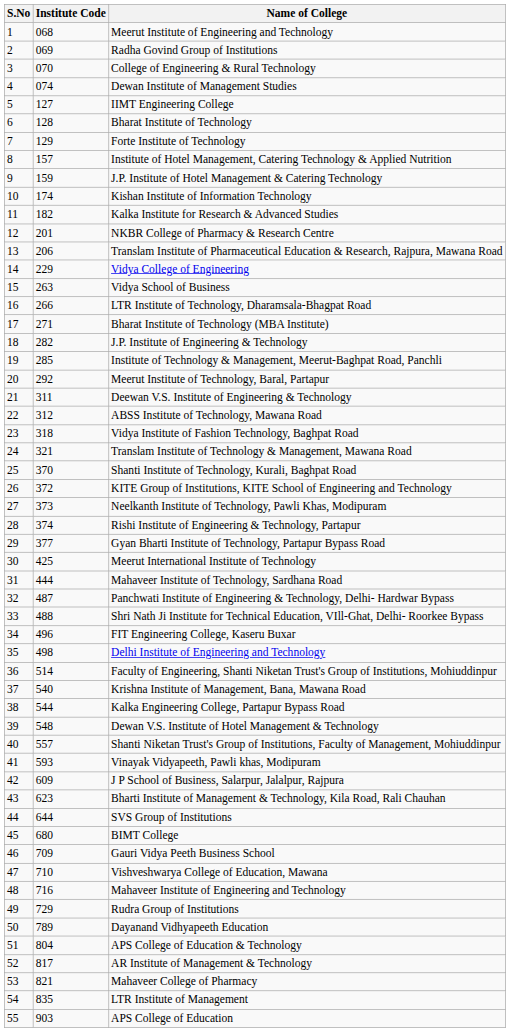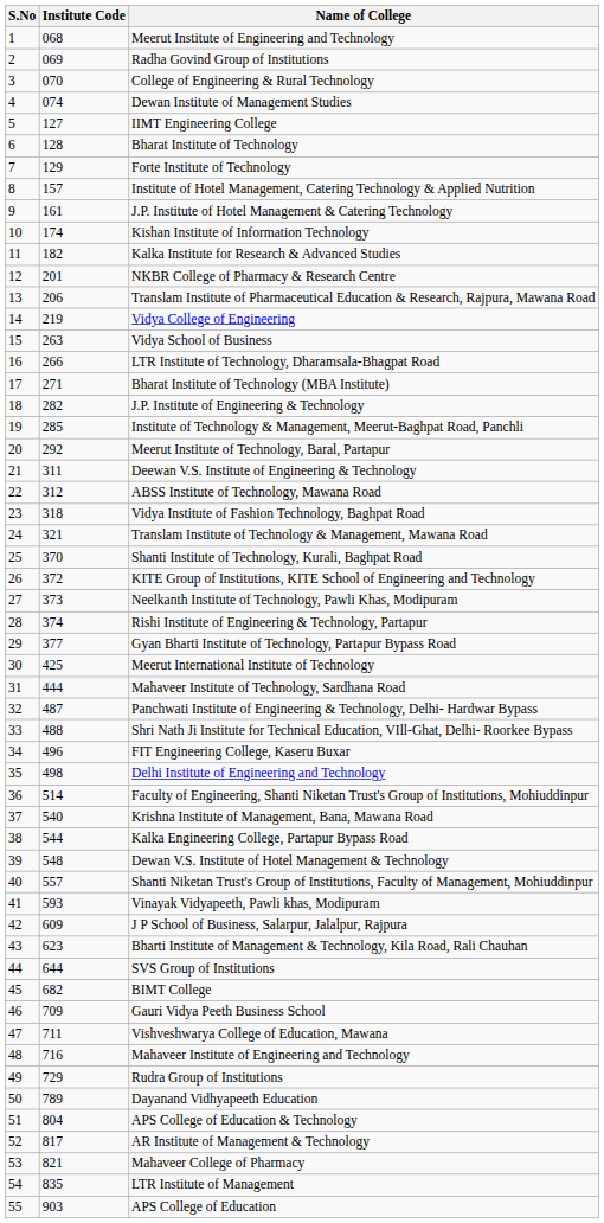J.P. Institute of Hotel Management & Catering Technology | Institute Code: 159 -> 161
Vidya College of Engineering | Institute Code: 229 -> 219
BIMT College | Institute Code: 680 -> 682
Vishveshwarya College of Education, Mawana | Institute Code: 710 -> 711
